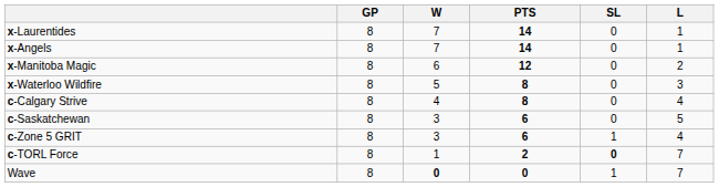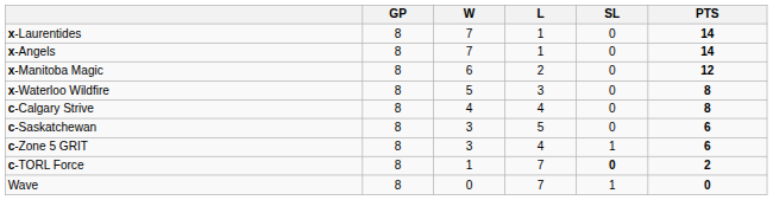columns swapped: L <-> PTS
Wave | W: bold -> normal
